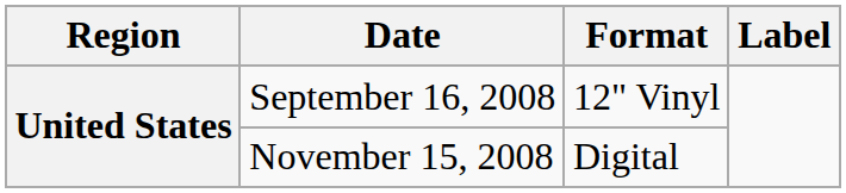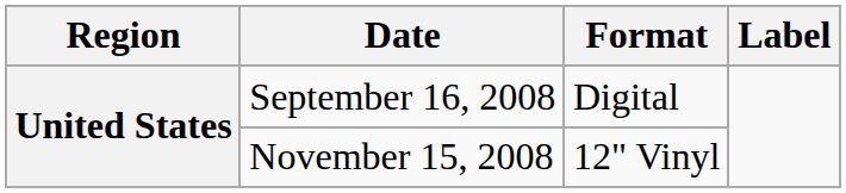September 16, 2008 | Format: 12" Vinyl -> Digital
November 15, 2008 | Format: Digital -> 12" Vinyl
